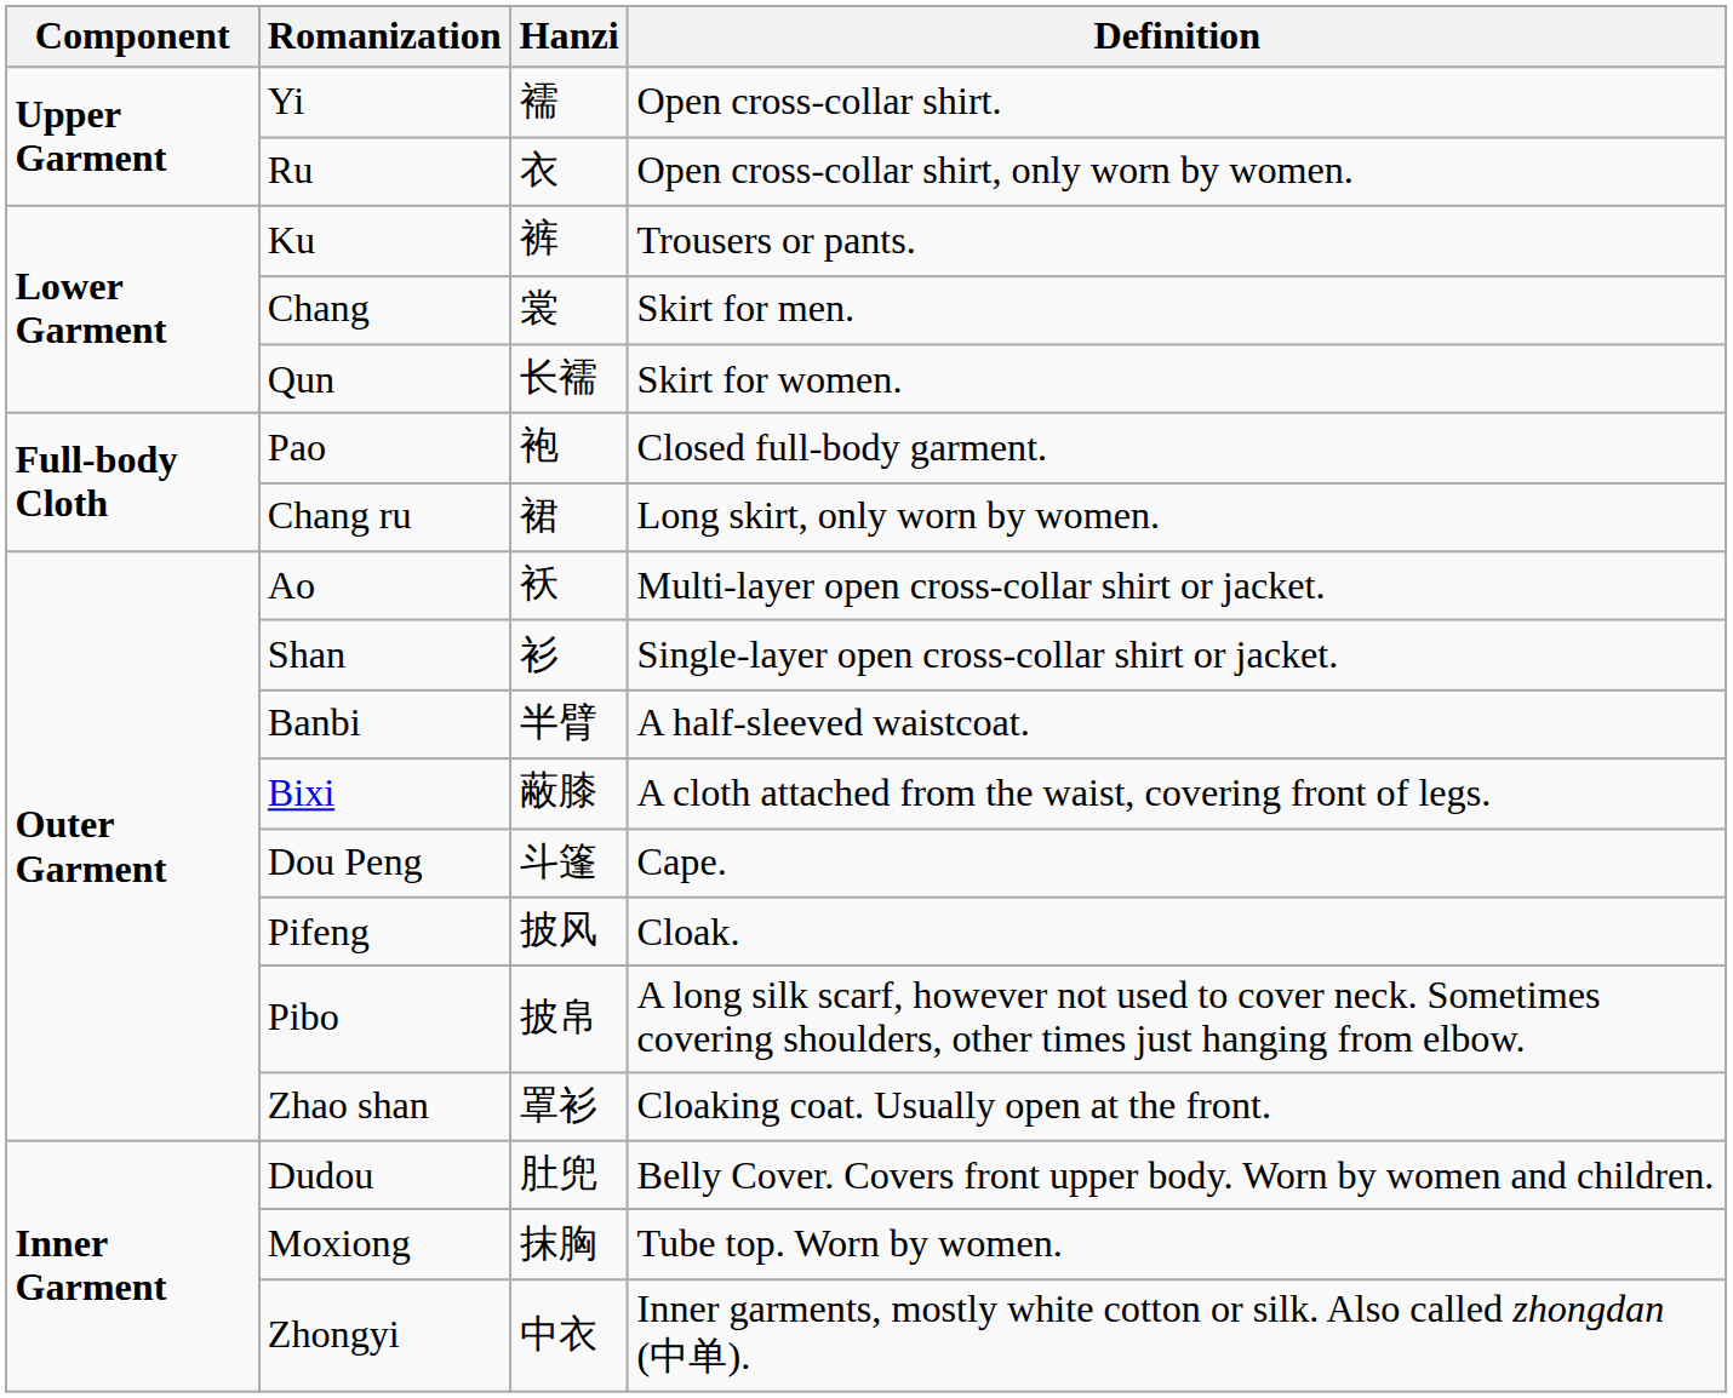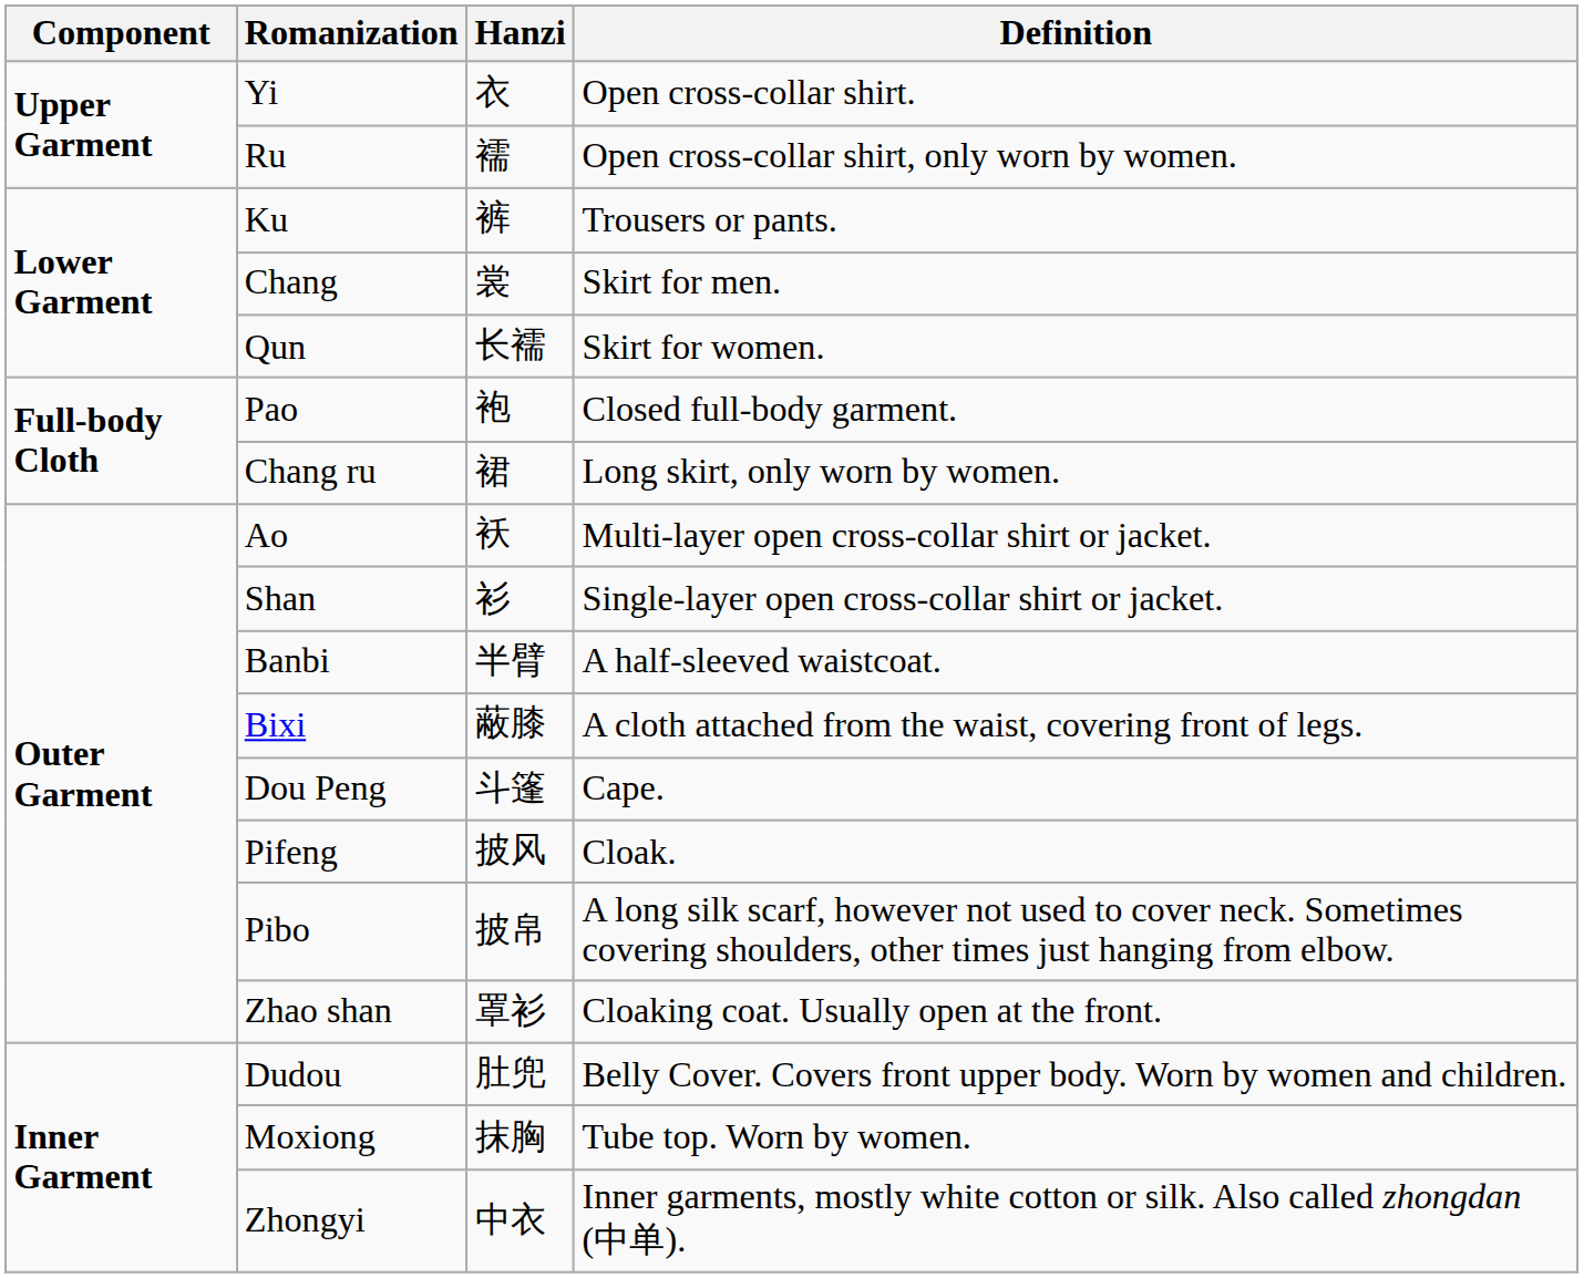Yi | Hanzi: 襦 -> 衣
Ru | Hanzi: 衣 -> 襦
